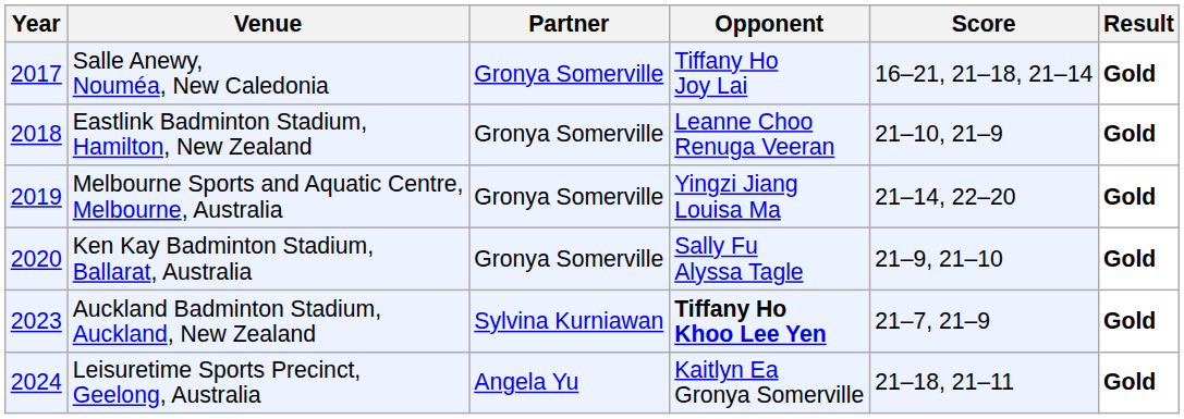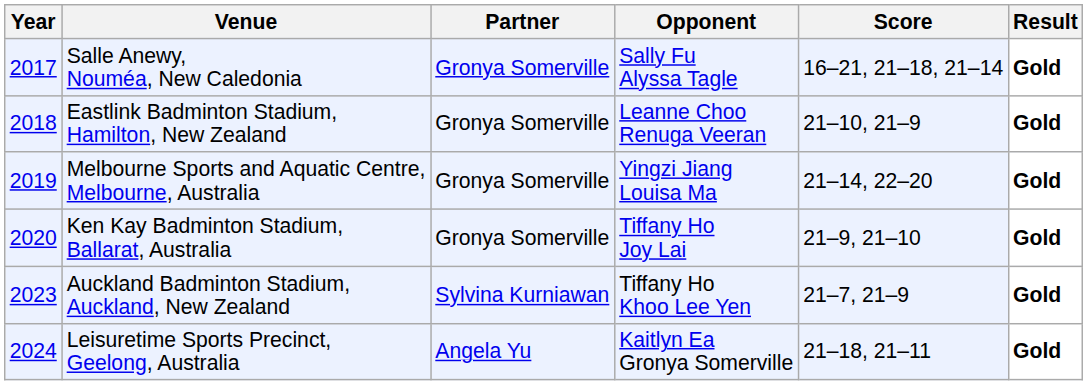Salle Anewy, Nouméa, New Caledonia | Opponent: Tiffany Ho Joy Lai -> Sally Fu Alyssa Tagle
Ken Kay Badminton Stadium, Ballarat, Australia | Opponent: Sally Fu Alyssa Tagle -> Tiffany Ho Joy Lai
Auckland Badminton Stadium, Auckland, New Zealand | Opponent: bold -> normal
